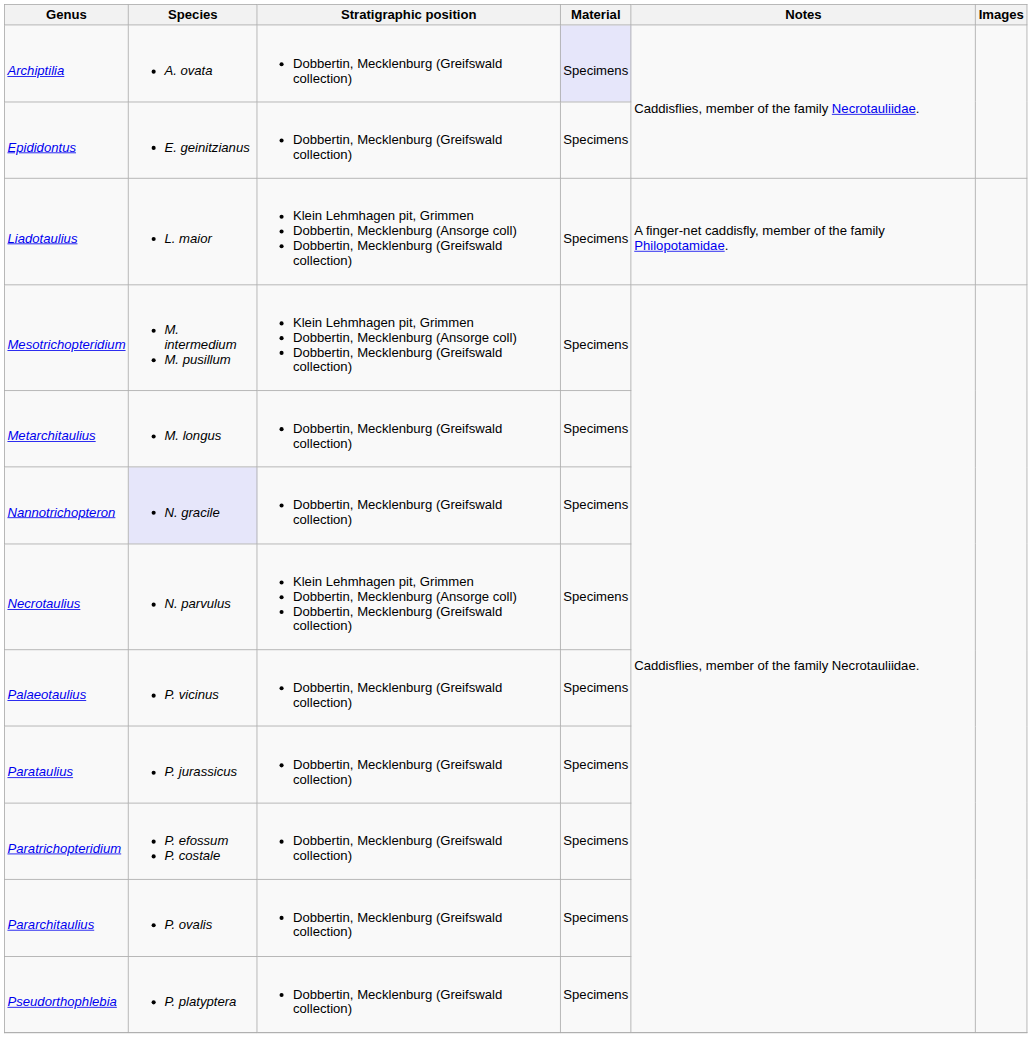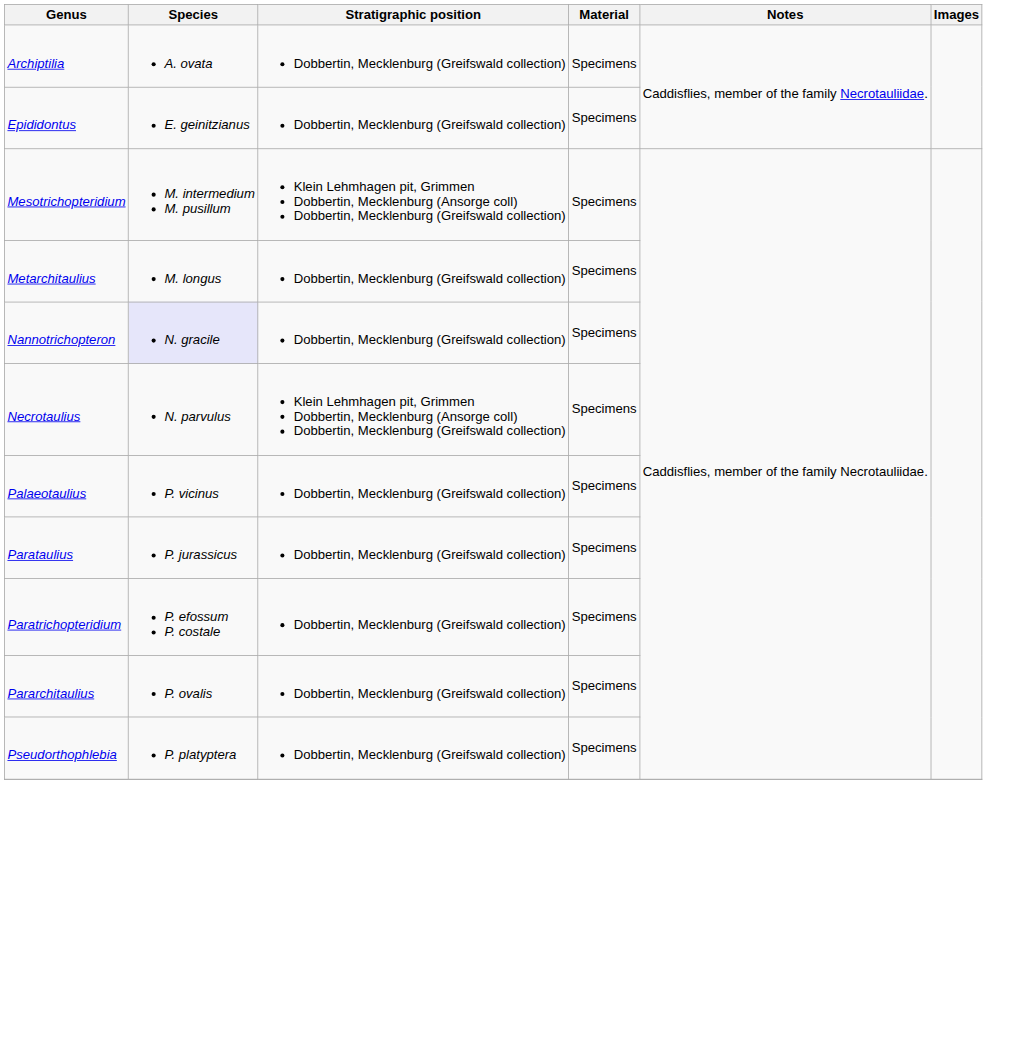Archiptilia | Material: lavender background -> no background
- row: Liadotaulius | L. maior | Klein Lehmhagen pit, Grimmen Dobbertin, Mecklenburg (Ansorge coll) Dobbertin, Mecklenburg (Greifswald collection) | Specimens | A finger-net caddisfly, member of the family Philopotamidae.
